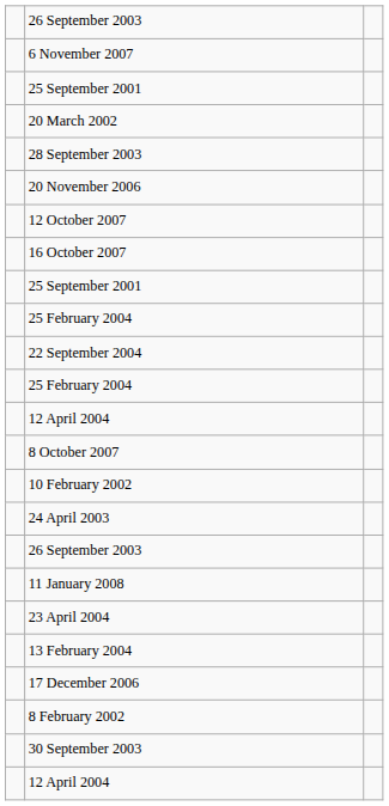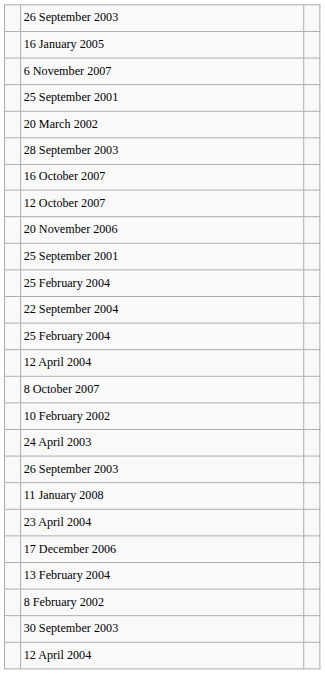+ row: 16 January 2005
rows swapped: 20 November 2006 <-> 16 October 2007
rows swapped: 17 December 2006 <-> 13 February 2004
